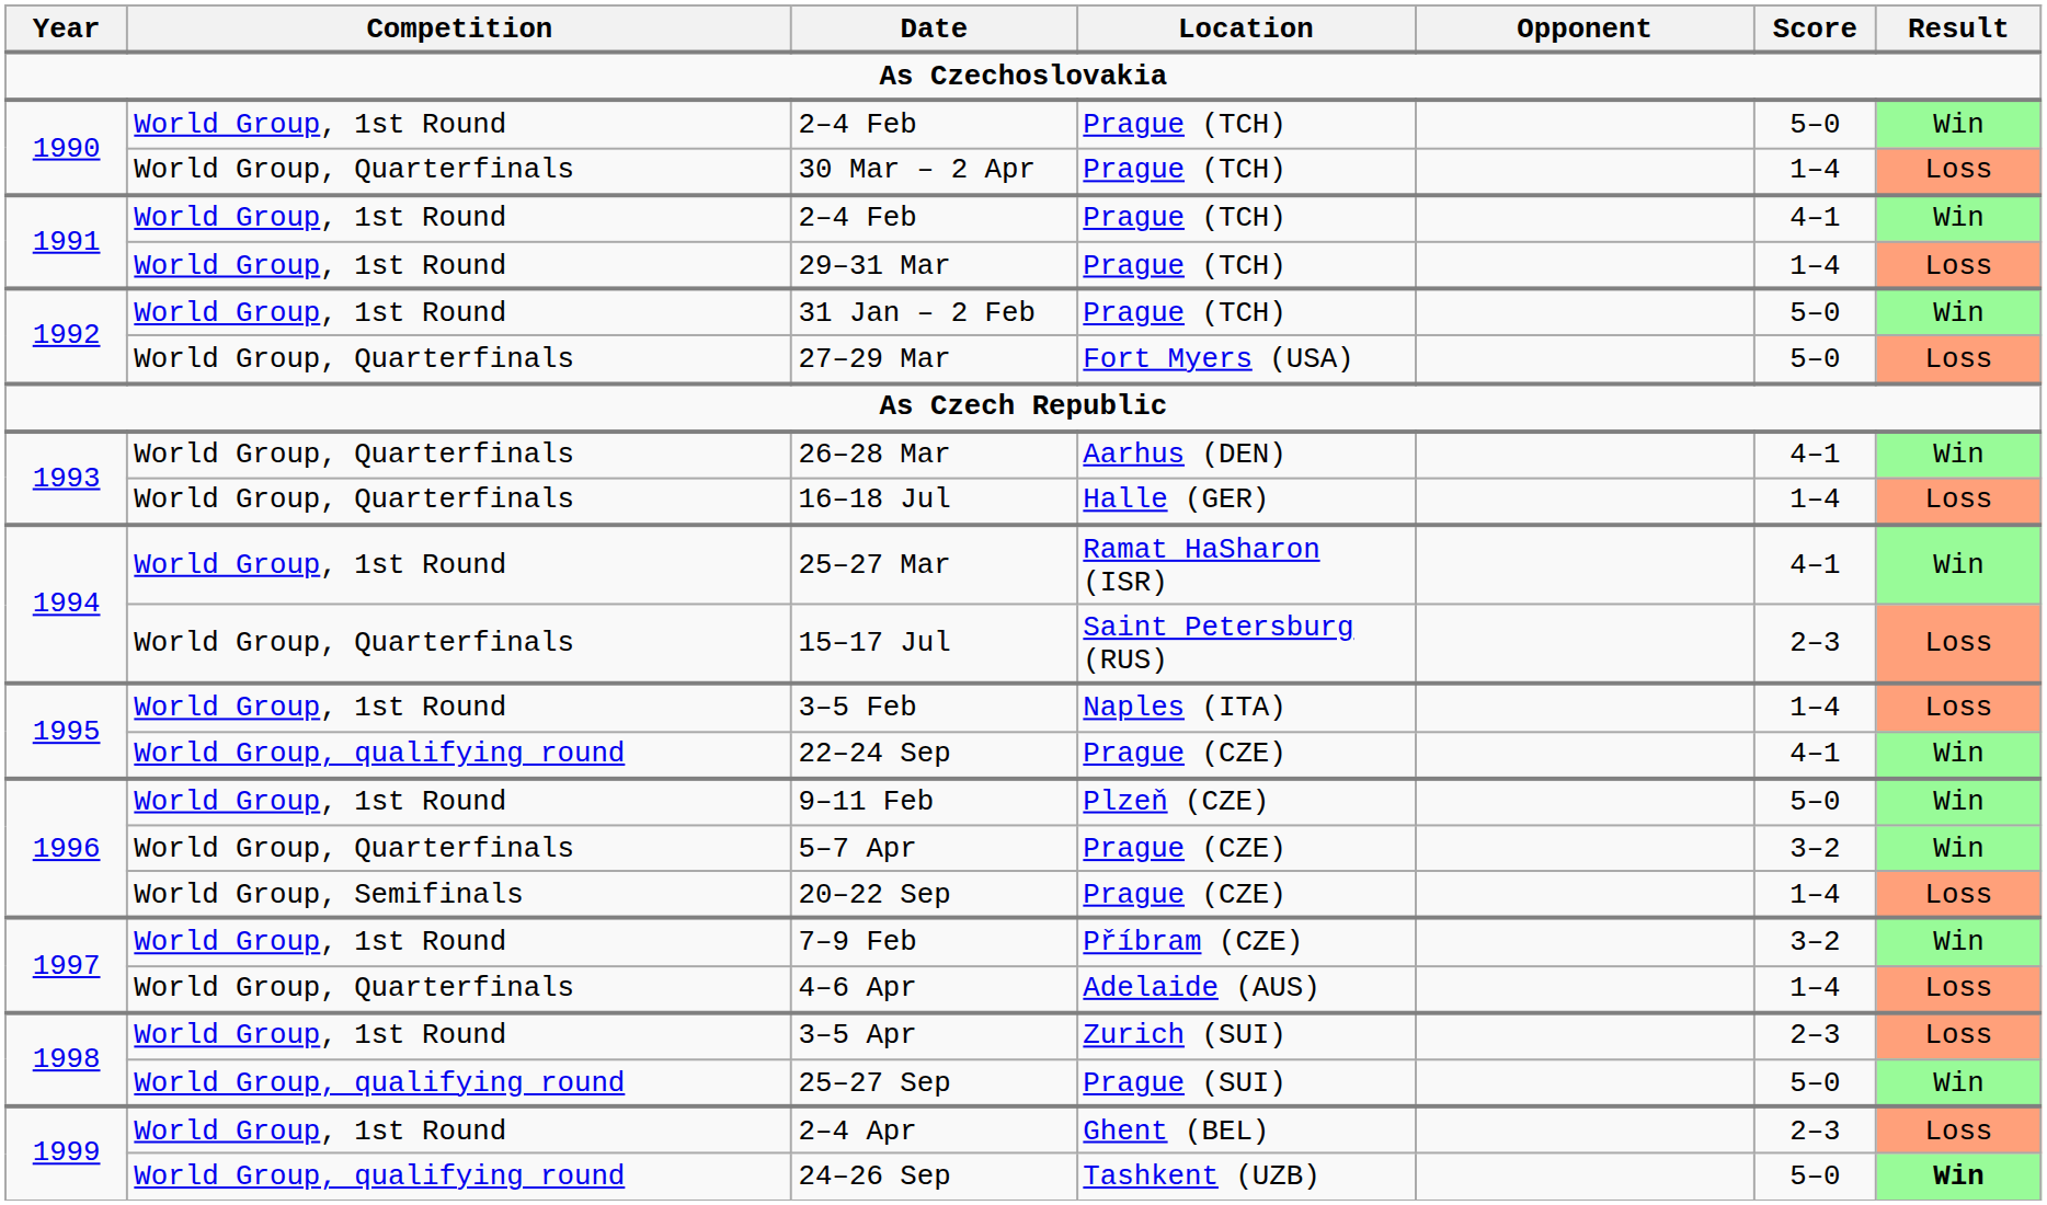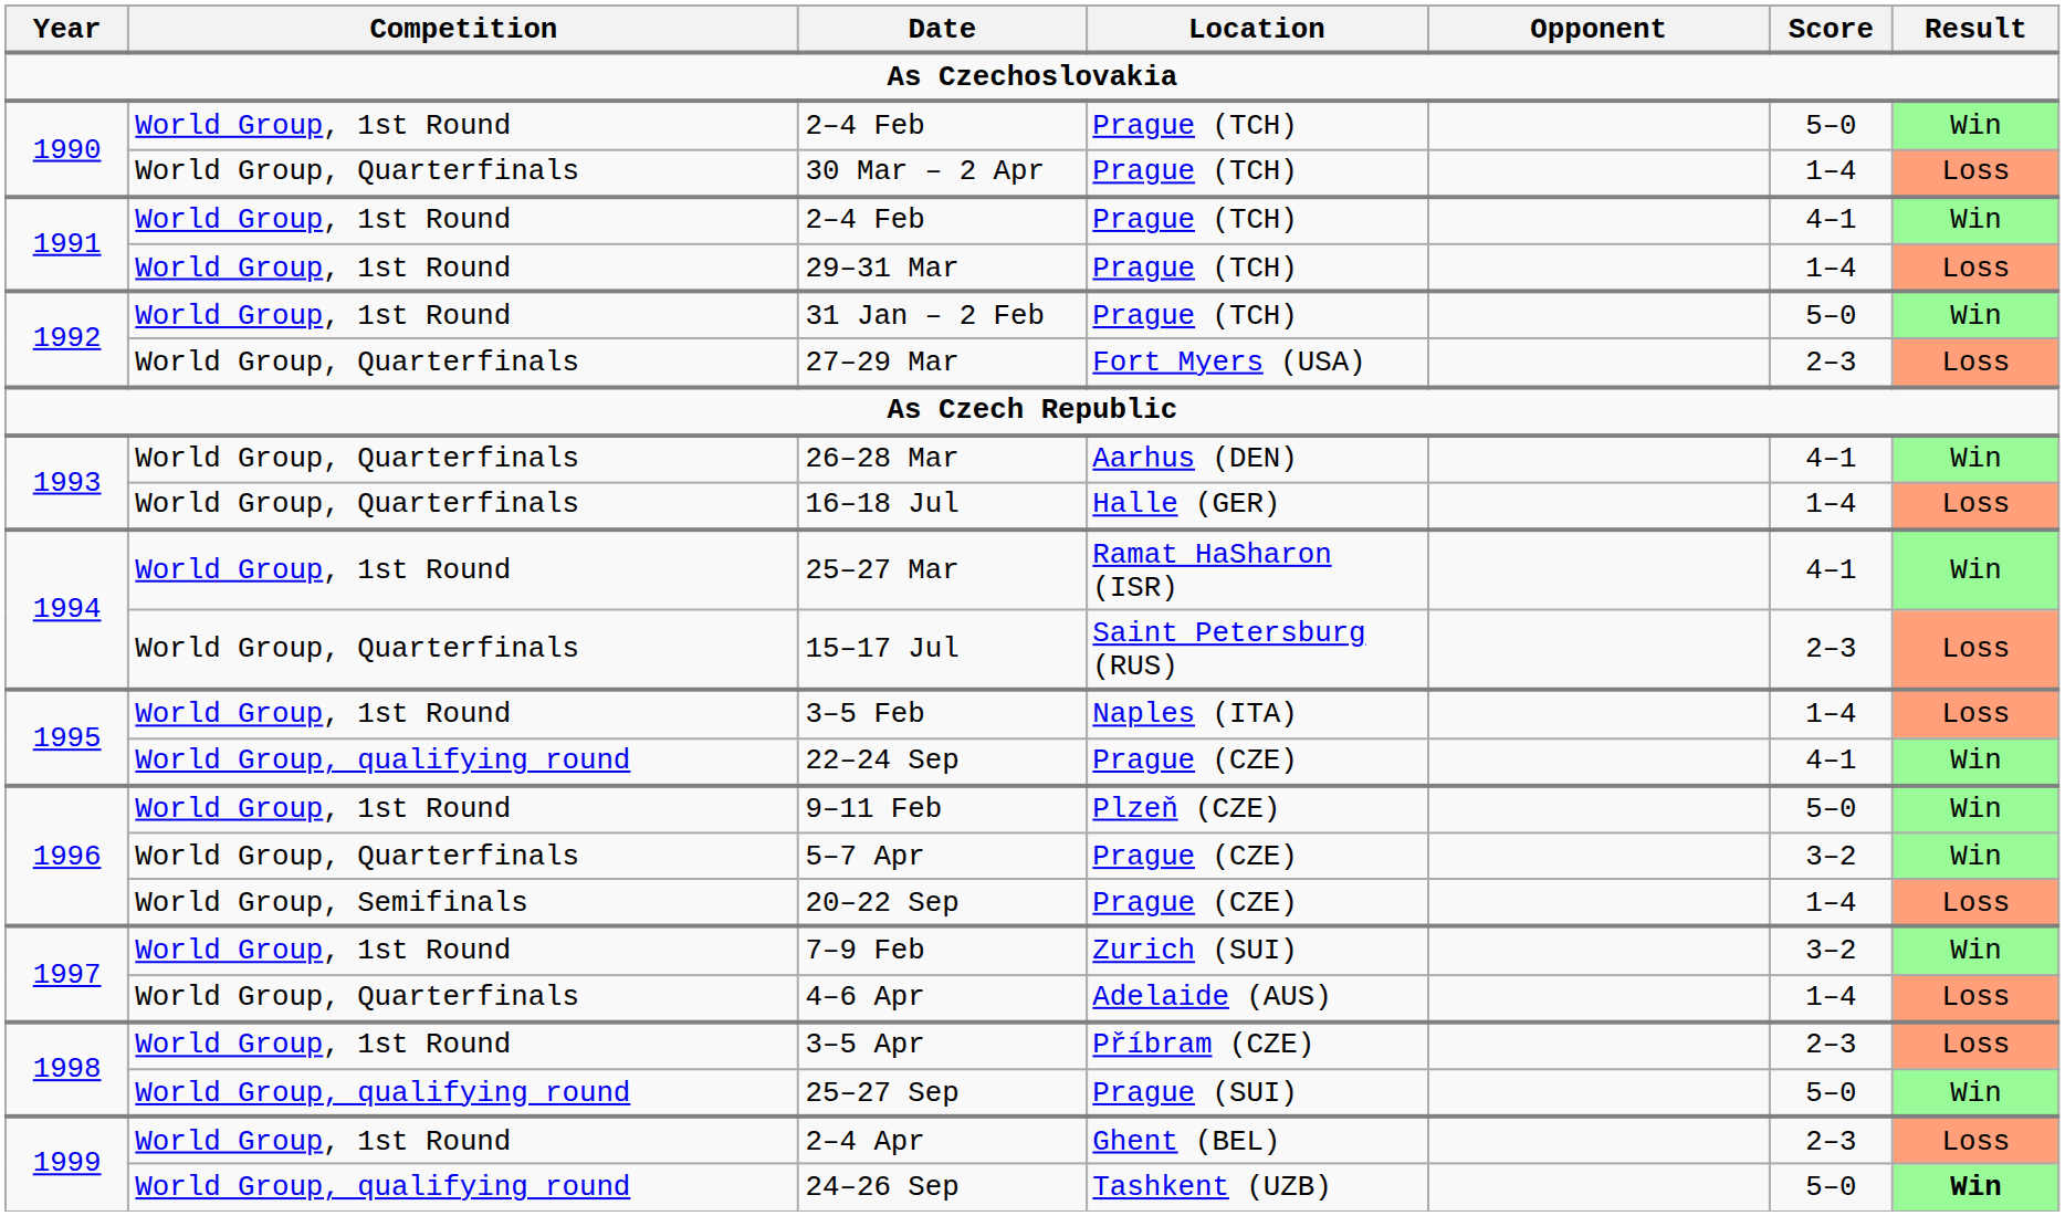27–29 Mar | Score: 5–0 -> 2–3
7–9 Feb | Location: Příbram (CZE) -> Zurich (SUI)
3–5 Apr | Location: Zurich (SUI) -> Příbram (CZE)
